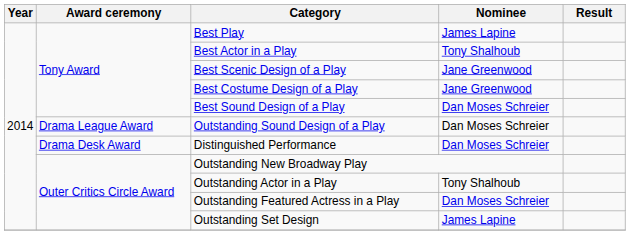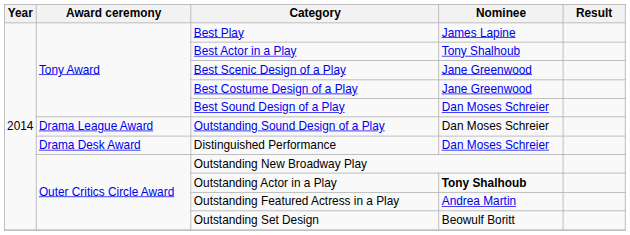Outstanding Actor in a Play | Nominee: normal -> bold
Outstanding Featured Actress in a Play | Nominee: Dan Moses Schreier -> Andrea Martin
Outstanding Set Design | Nominee: James Lapine -> Beowulf Boritt
